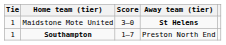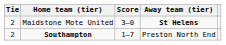Maidstone Mote United | Tie: 1 -> 2
Southampton | Tie: 1 -> 2
